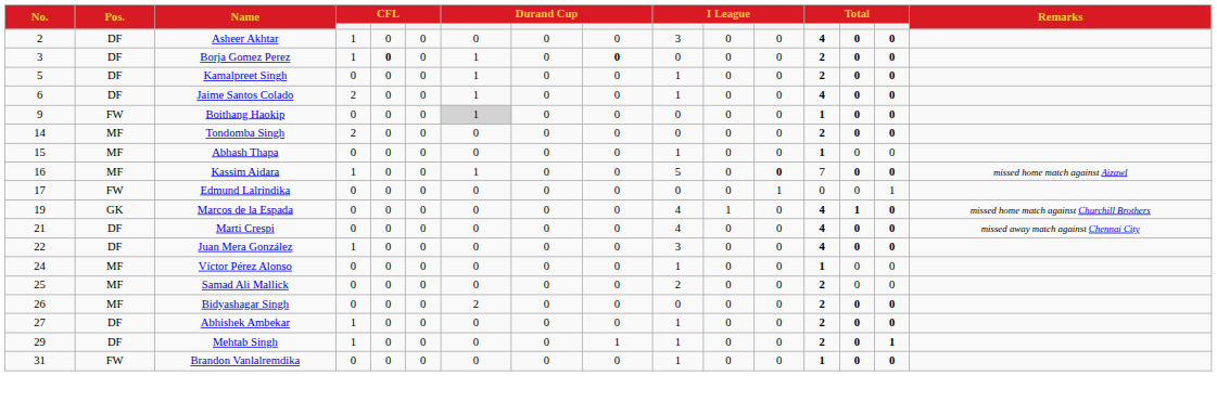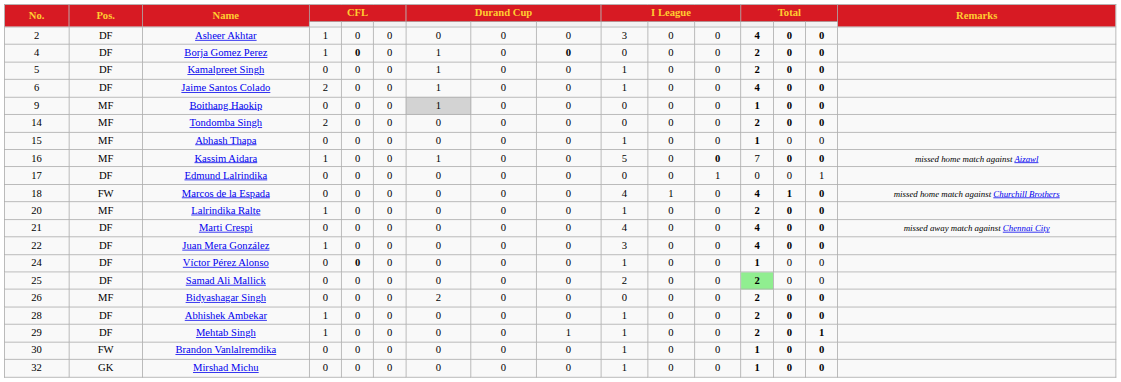Borja Gomez Perez | No.: 3 -> 4
Boithang Haokip | Pos.: FW -> MF
Edmund Lalrindika | Pos.: FW -> DF
Marcos de la Espada | No.: 19 -> 18
Marcos de la Espada | Pos.: GK -> FW
+ row: 20 | MF | Lalrindika Ralte | 1 | 0 | 0 | 0 | 0 | 0 | 1 | 0 | 0 | 2 | 0 | 0
Víctor Pérez Alonso | Pos.: MF -> DF
Víctor Pérez Alonso | column 5: normal -> bold
Samad Ali Mallick | Pos.: MF -> DF
Samad Ali Mallick | column 13: no background -> lightgreen background
Abhishek Ambekar | No.: 27 -> 28
Brandon Vanlalremdika | No.: 31 -> 30
+ row: 32 | GK | Mirshad Michu | 0 | 0 | 0 | 0 | 0 | 0 | 1 | 0 | 0 | 1 | 0 | 0
